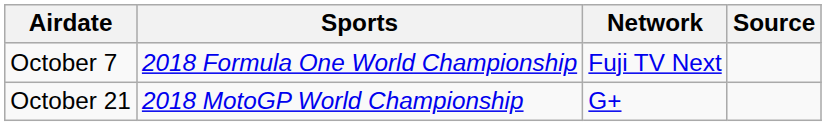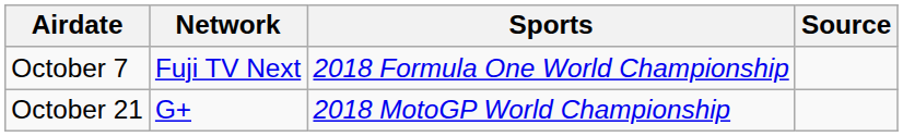columns swapped: Sports <-> Network
